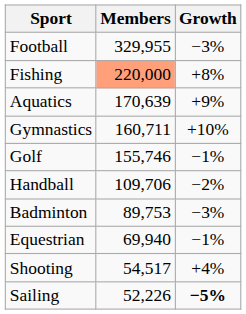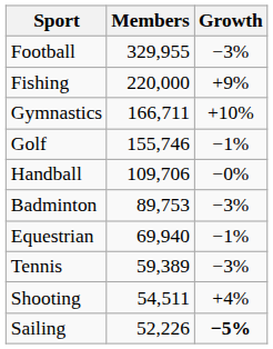Fishing | Members: lightsalmon background -> no background
Fishing | Growth: +8% -> +9%
- row: Aquatics | 170,639 | +9%
Gymnastics | Members: 160,711 -> 166,711
Handball | Growth: −2% -> −0%
+ row: Tennis | 59,389 | −3%
Shooting | Members: 54,517 -> 54,511
